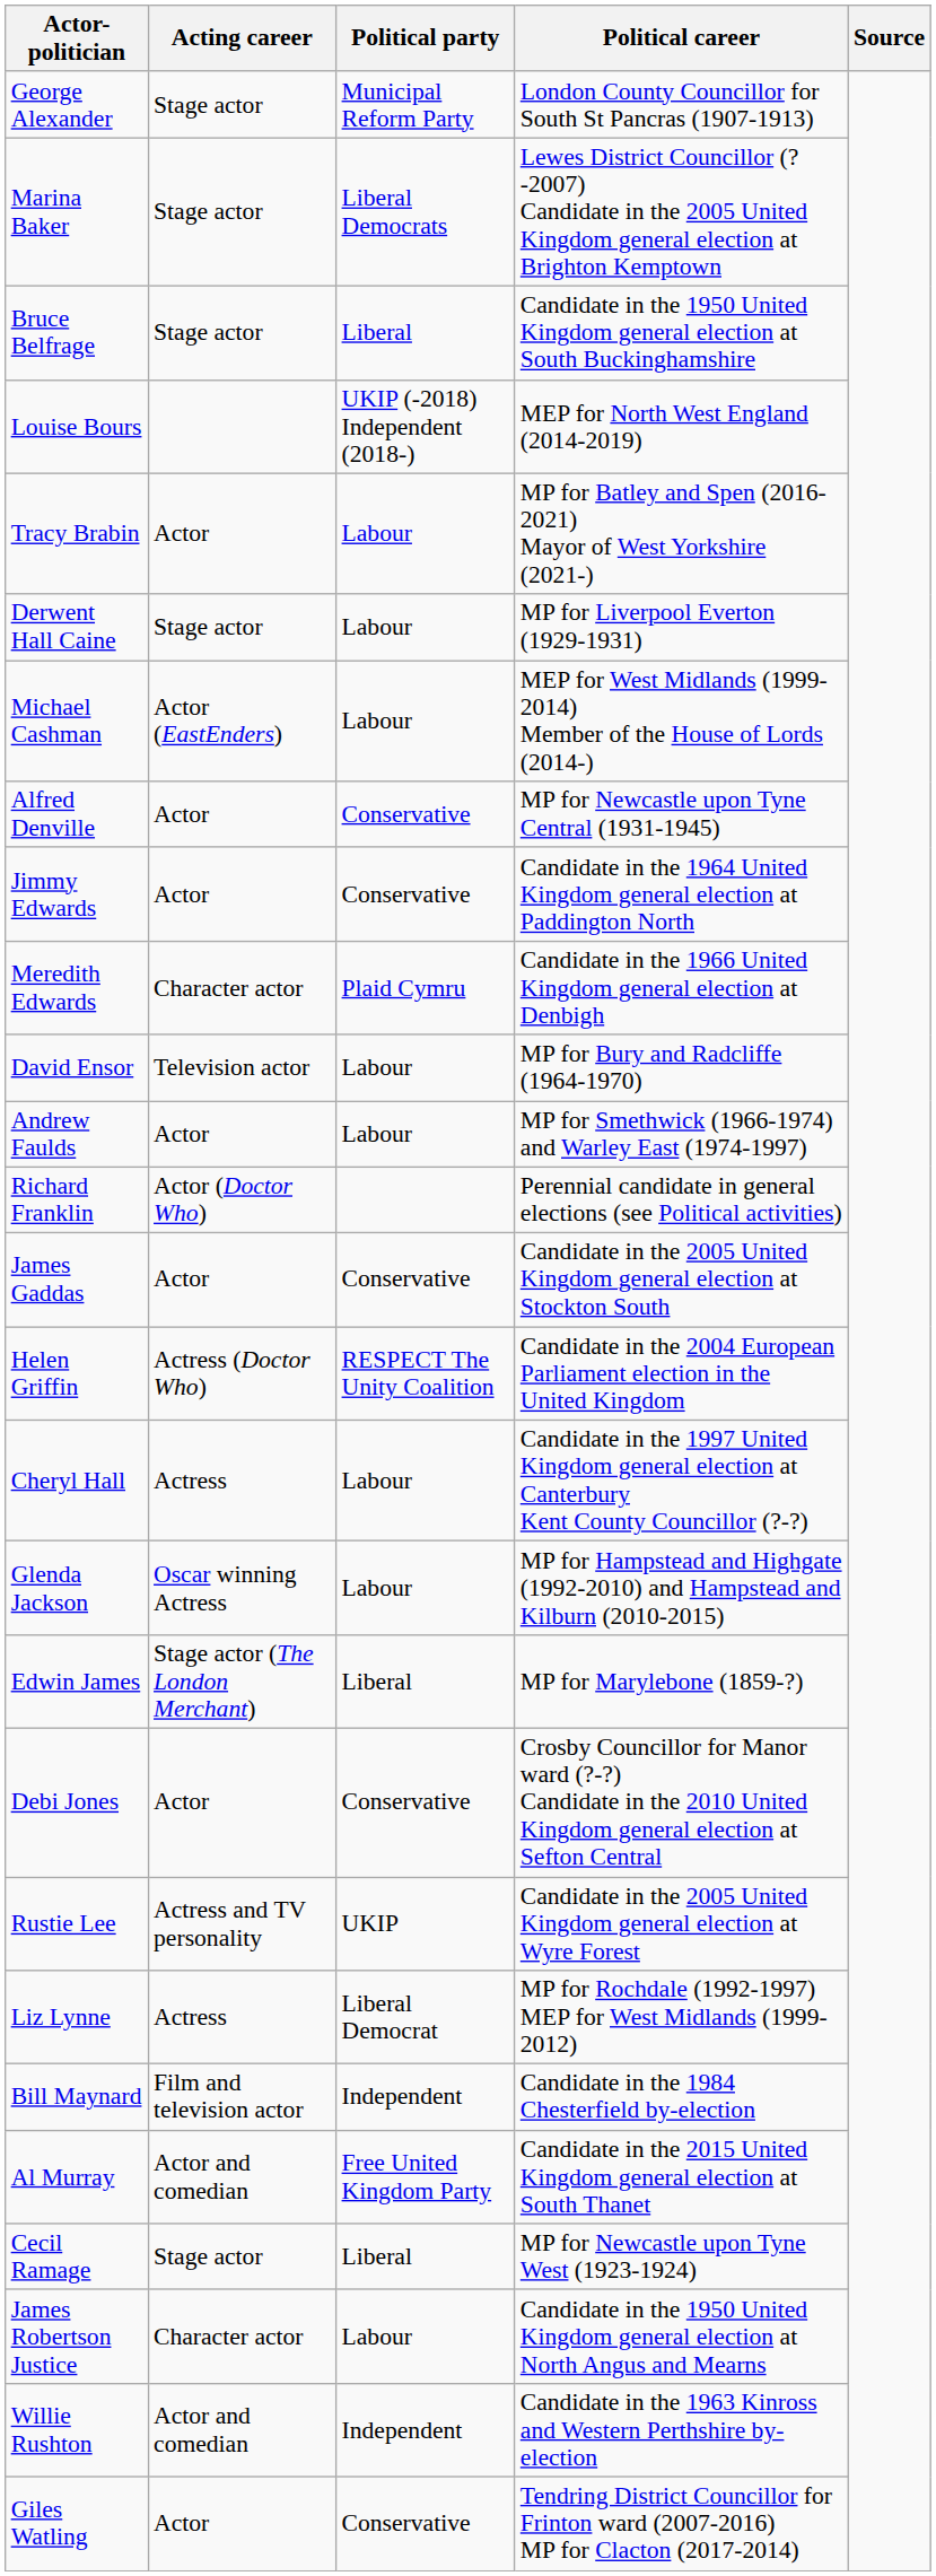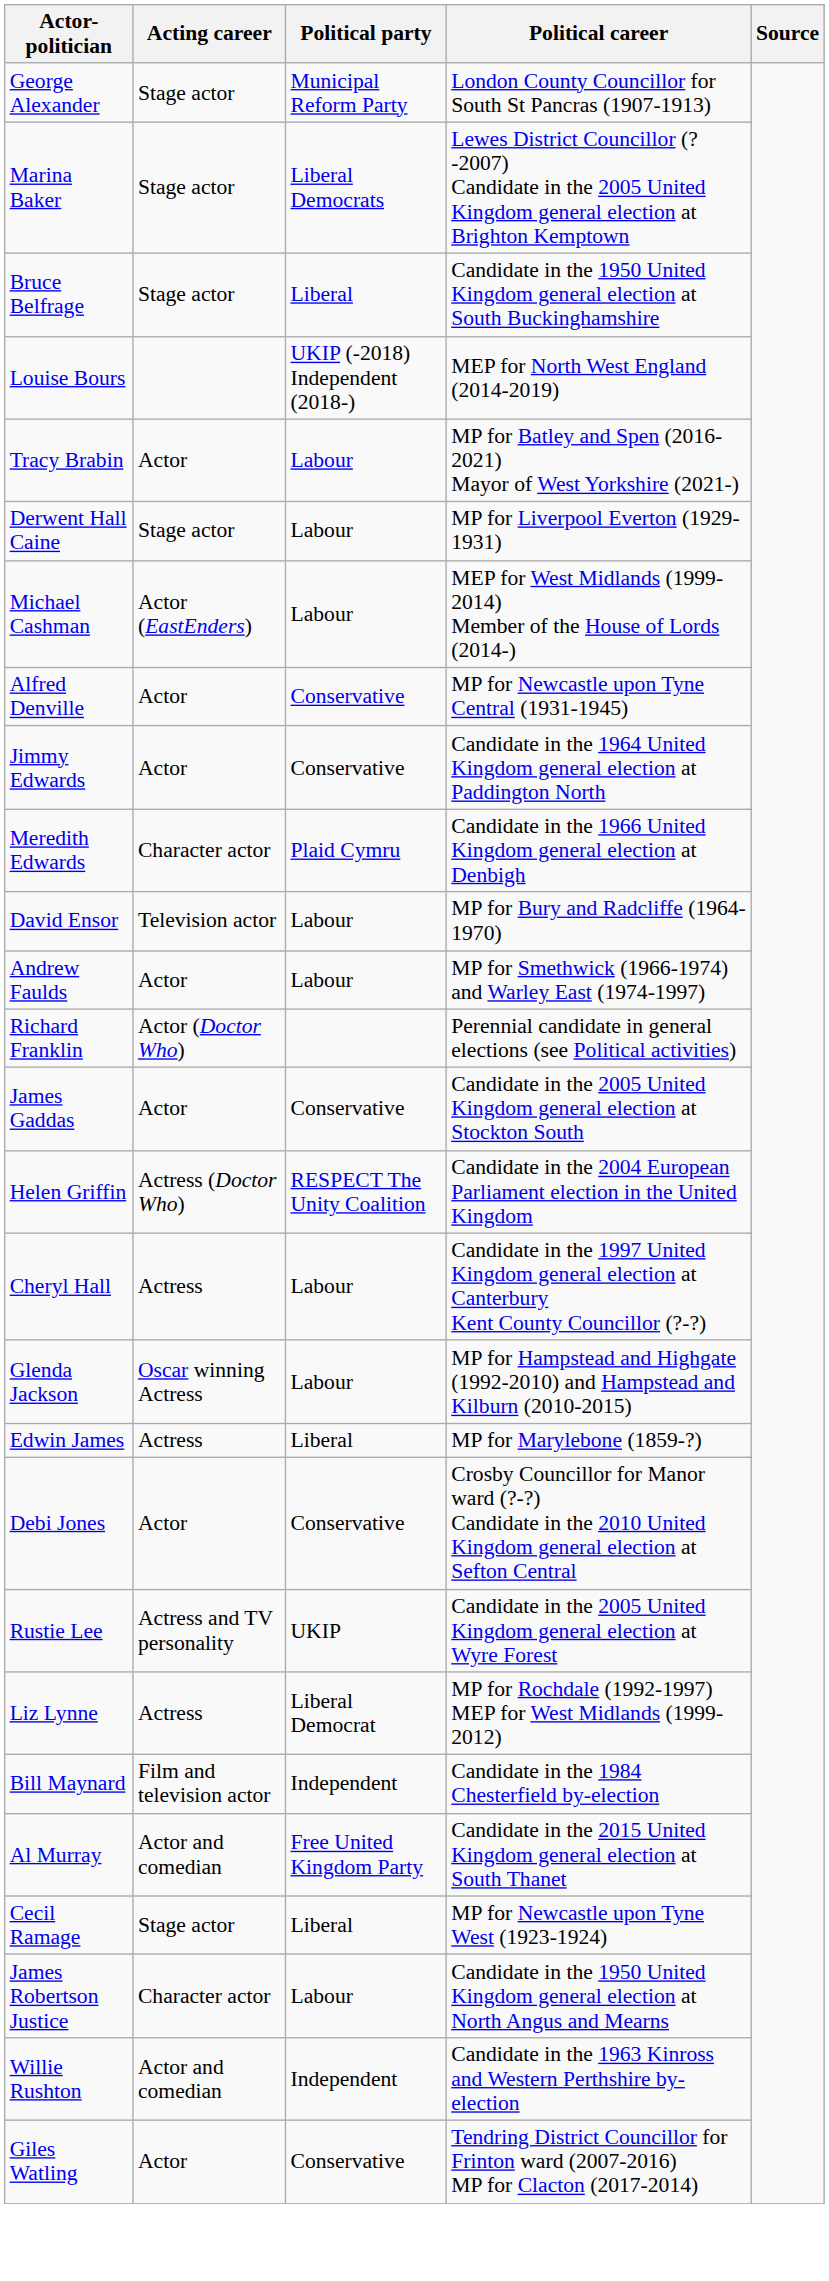Edwin James | Acting career: Stage actor (The London Merchant) -> Actress
